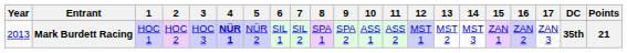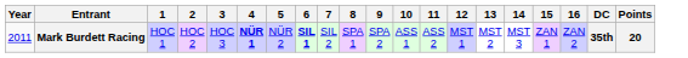- column: 17 | ZAN 3
Mark Burdett Racing | Year: 2013 -> 2011
Mark Burdett Racing | 6: normal -> bold
Mark Burdett Racing | Points: 21 -> 20
